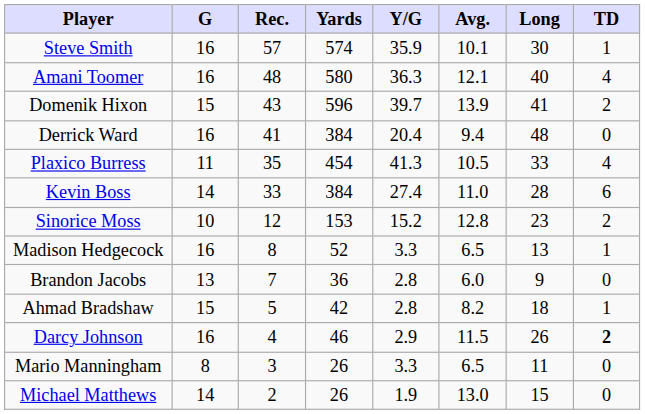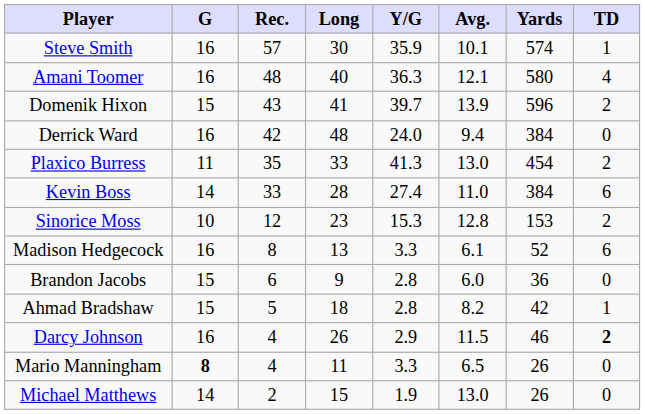columns swapped: Yards <-> Long
Derrick Ward | Rec.: 41 -> 42
Derrick Ward | Y/G: 20.4 -> 24.0
Plaxico Burress | Avg.: 10.5 -> 13.0
Plaxico Burress | TD: 4 -> 2
Sinorice Moss | Y/G: 15.2 -> 15.3
Madison Hedgecock | Avg.: 6.5 -> 6.1
Madison Hedgecock | TD: 1 -> 6
Brandon Jacobs | G: 13 -> 15
Brandon Jacobs | Rec.: 7 -> 6
Mario Manningham | G: normal -> bold
Mario Manningham | Rec.: 3 -> 4
